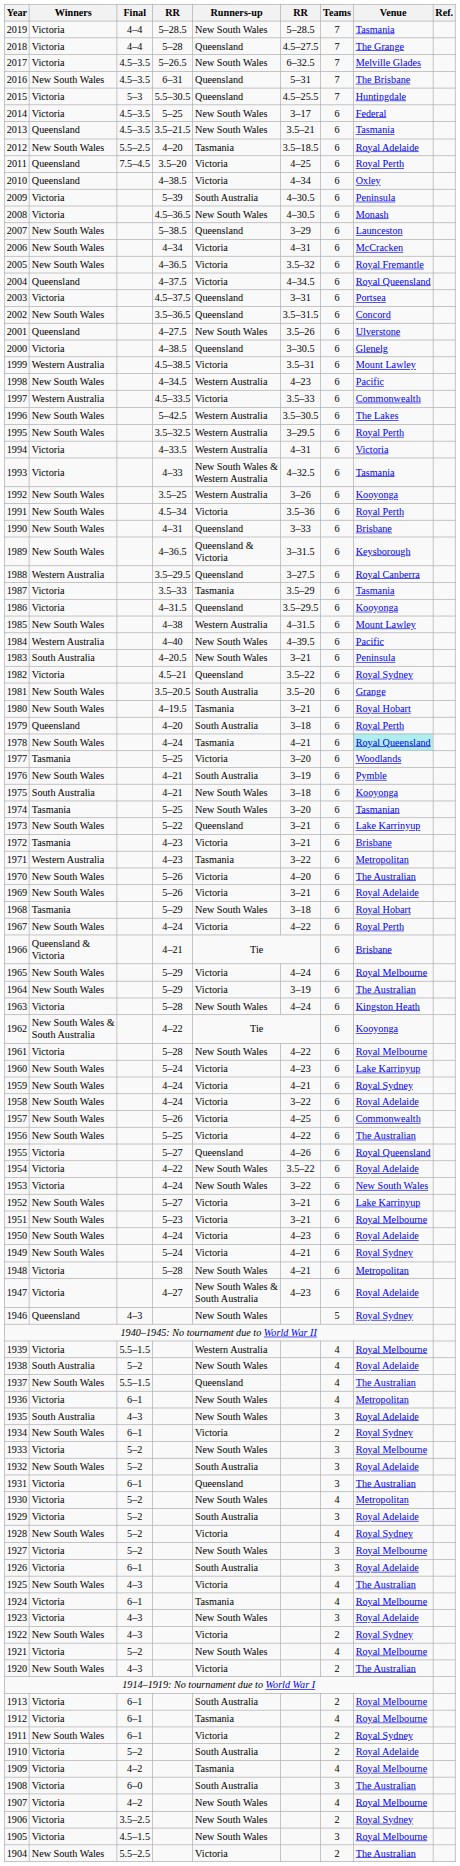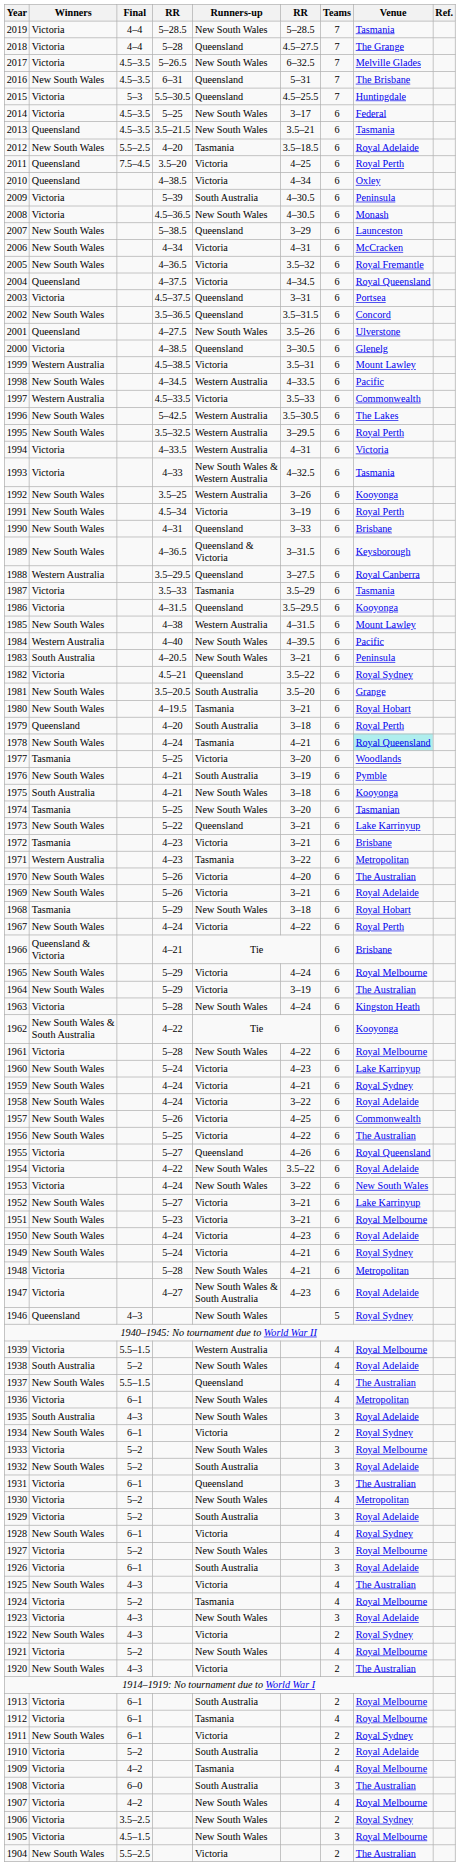1998 | column 6: 4–23 -> 4–33.5
1991 | column 6: 3.5–36 -> 3–19
1928 | Final: 5–2 -> 6–1
1924 | Final: 6–1 -> 5–2
